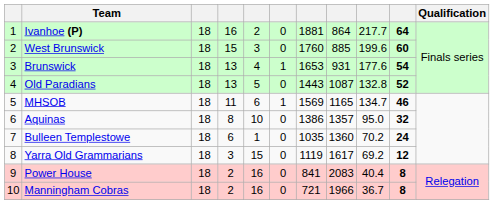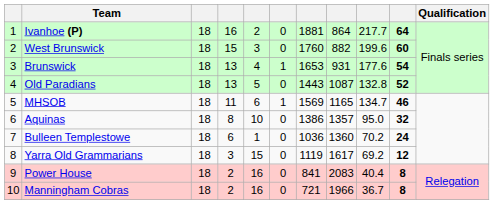West Brunswick | column 8: 885 -> 882
Bulleen Templestowe | column 7: 1035 -> 1036
